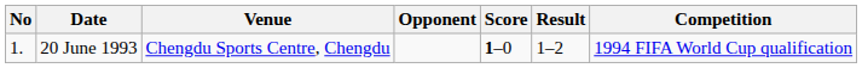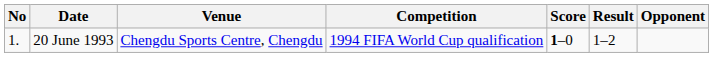columns swapped: Opponent <-> Competition
